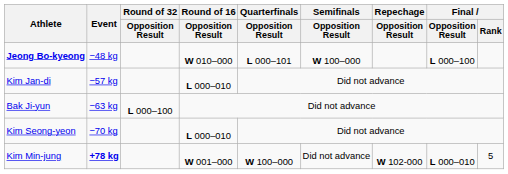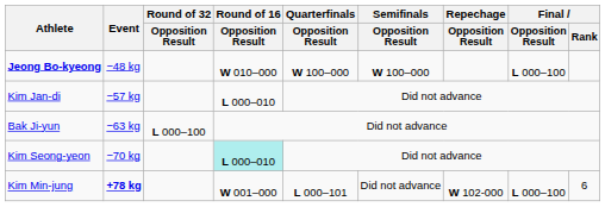Jeong Bo-kyeong | Quarterfinals / Opposition Result: L 000–101 -> W 100–000
Kim Seong-yeon | Round of 16 / Opposition Result: no background -> paleturquoise background
Kim Min-jung | Quarterfinals / Opposition Result: W 100–000 -> L 000–101
Kim Min-jung | Final / Opposition Result: L 000–010 -> L 000–100
Kim Min-jung | Final / Rank: 5 -> 6
